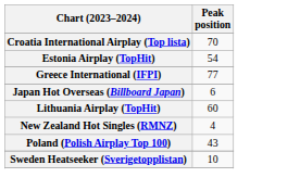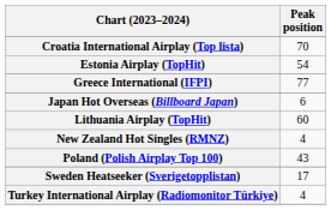Sweden Heatseeker (Sverigetopplistan) | Peak position: 10 -> 17
+ row: Turkey International Airplay (Radiomonitor Türkiye) | 4
